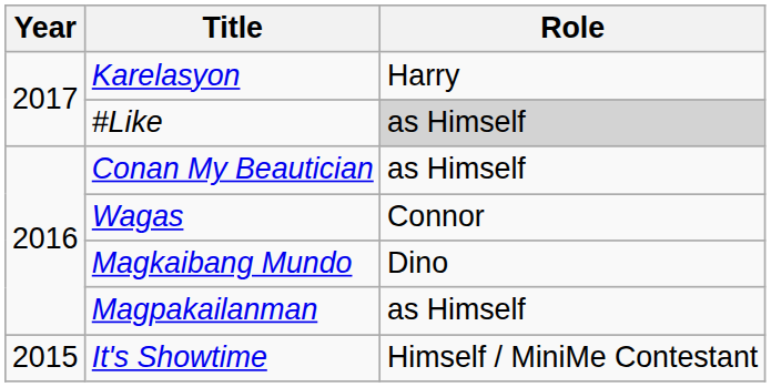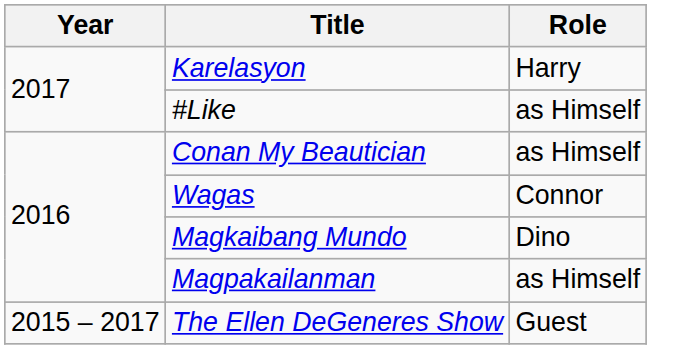#Like | Role: lightgrey background -> no background
+ row: 2015 – 2017 | The Ellen DeGeneres Show | Guest
- row: 2015 | It's Showtime | Himself / MiniMe Contestant
